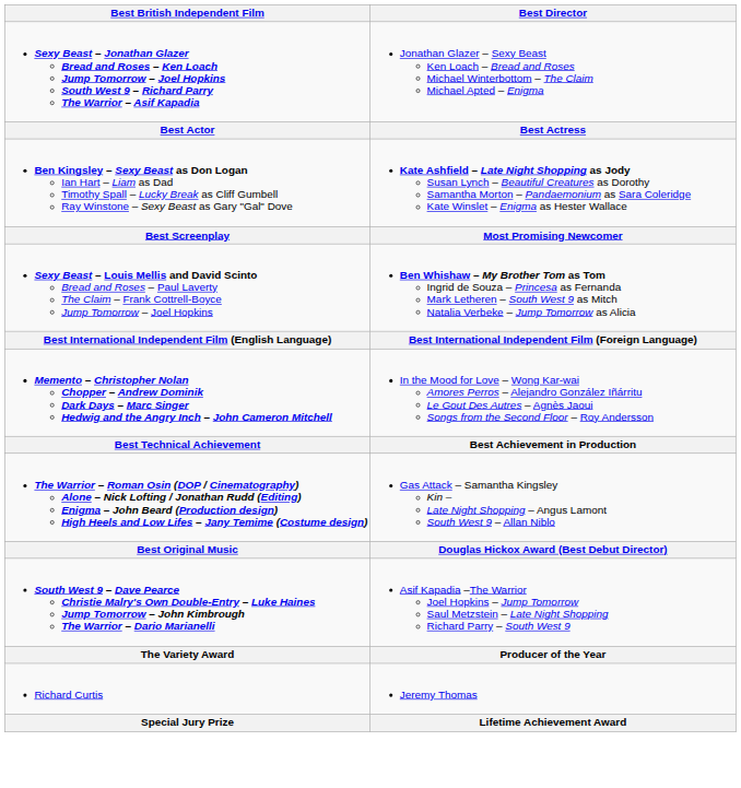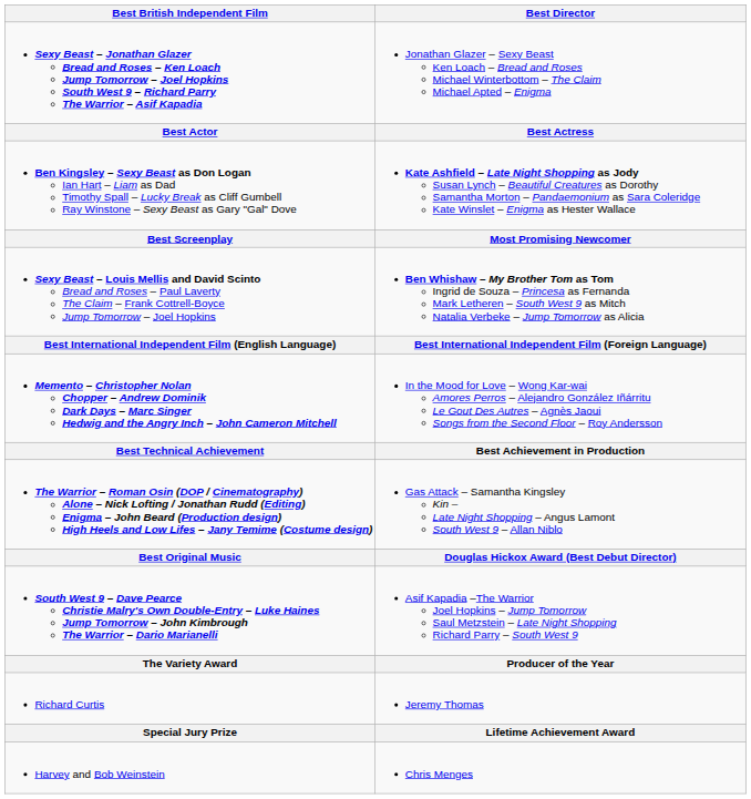+ row: Harvey and Bob Weinstein | Chris Menges
